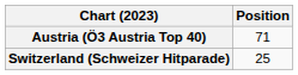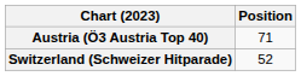Switzerland (Schweizer Hitparade) | Position: 25 -> 52
